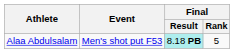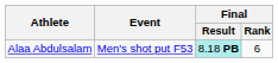Alaa Abdulsalam | Final / Rank: 5 -> 6
